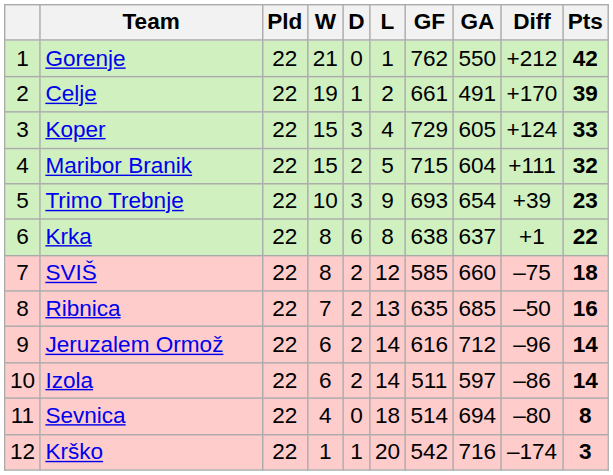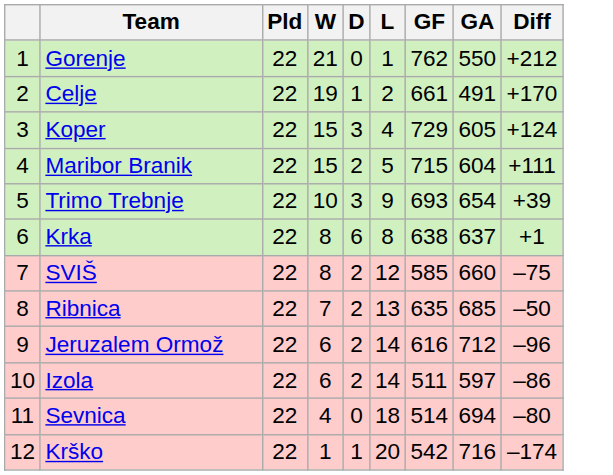- column: Pts | 42 | 39 | 33 | 32 | 23 | 22 | 18 | 16 | 14 | 14 | 8 | 3
